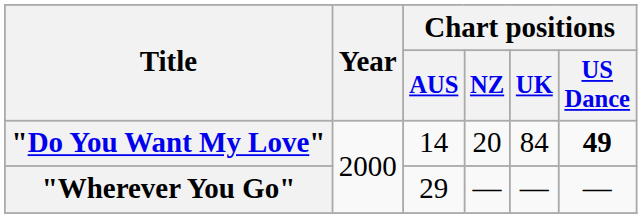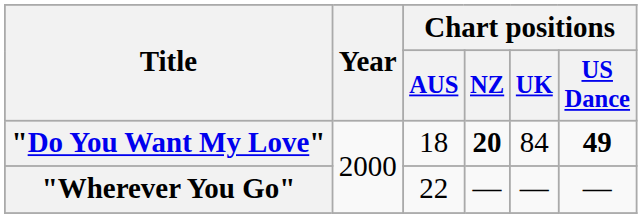"Do You Want My Love" | Chart positions / AUS: 14 -> 18
"Do You Want My Love" | Chart positions / NZ: normal -> bold
"Wherever You Go" | Chart positions / AUS: 29 -> 22
